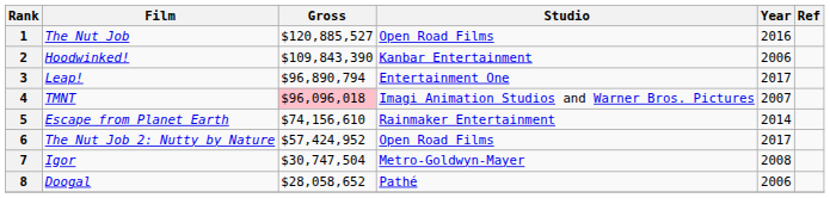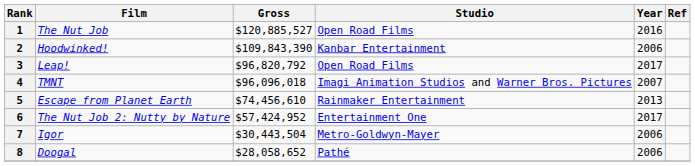3 | Gross: $96,890,794 -> $96,820,792
3 | Studio: Entertainment One -> Open Road Films
4 | Gross: pink background -> no background
5 | Gross: $74,156,610 -> $74,456,610
5 | Year: 2014 -> 2013
6 | Studio: Open Road Films -> Entertainment One
7 | Gross: $30,747,504 -> $30,443,504
7 | Year: 2008 -> 2006
